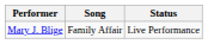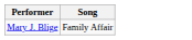- column: Status | Live Performance
